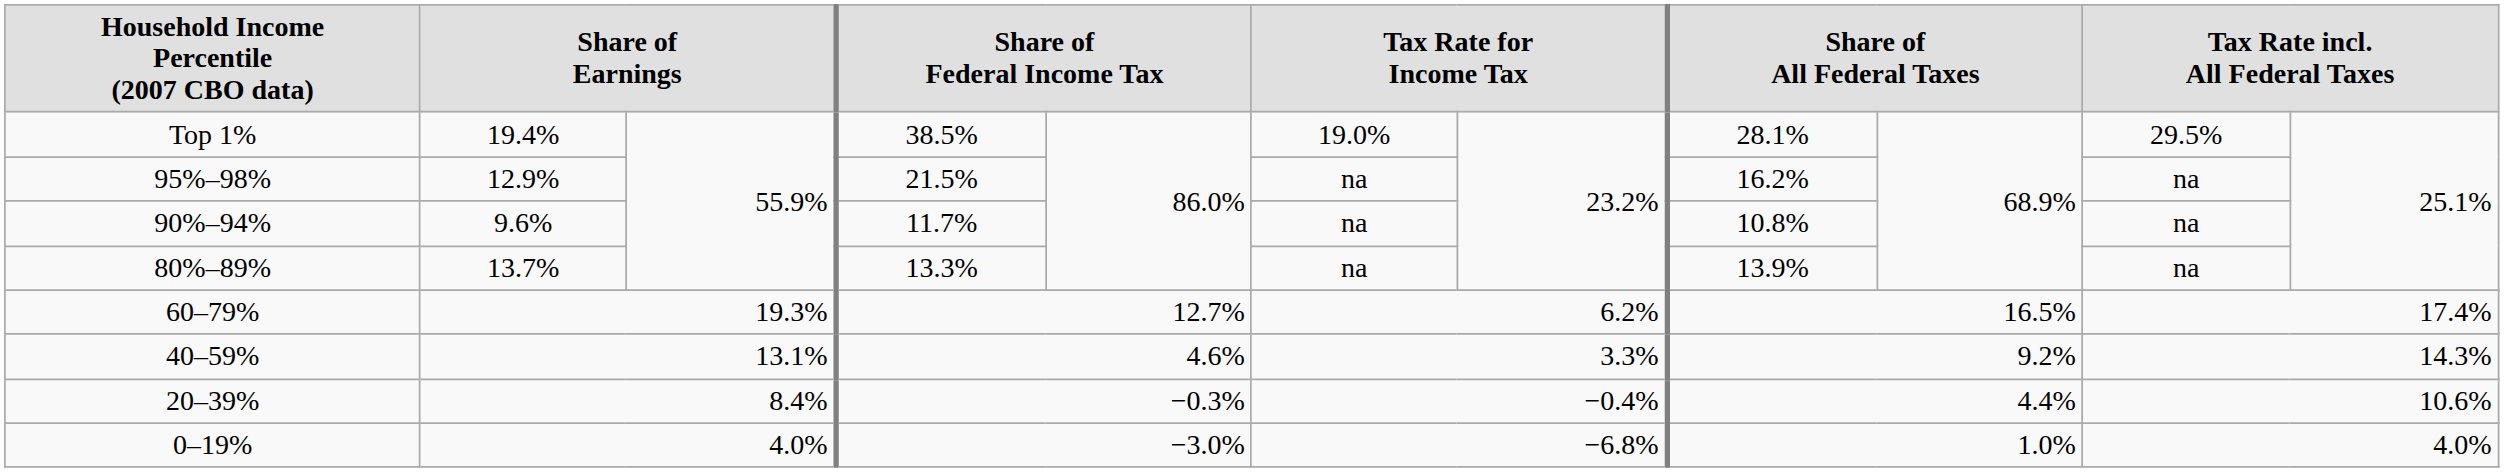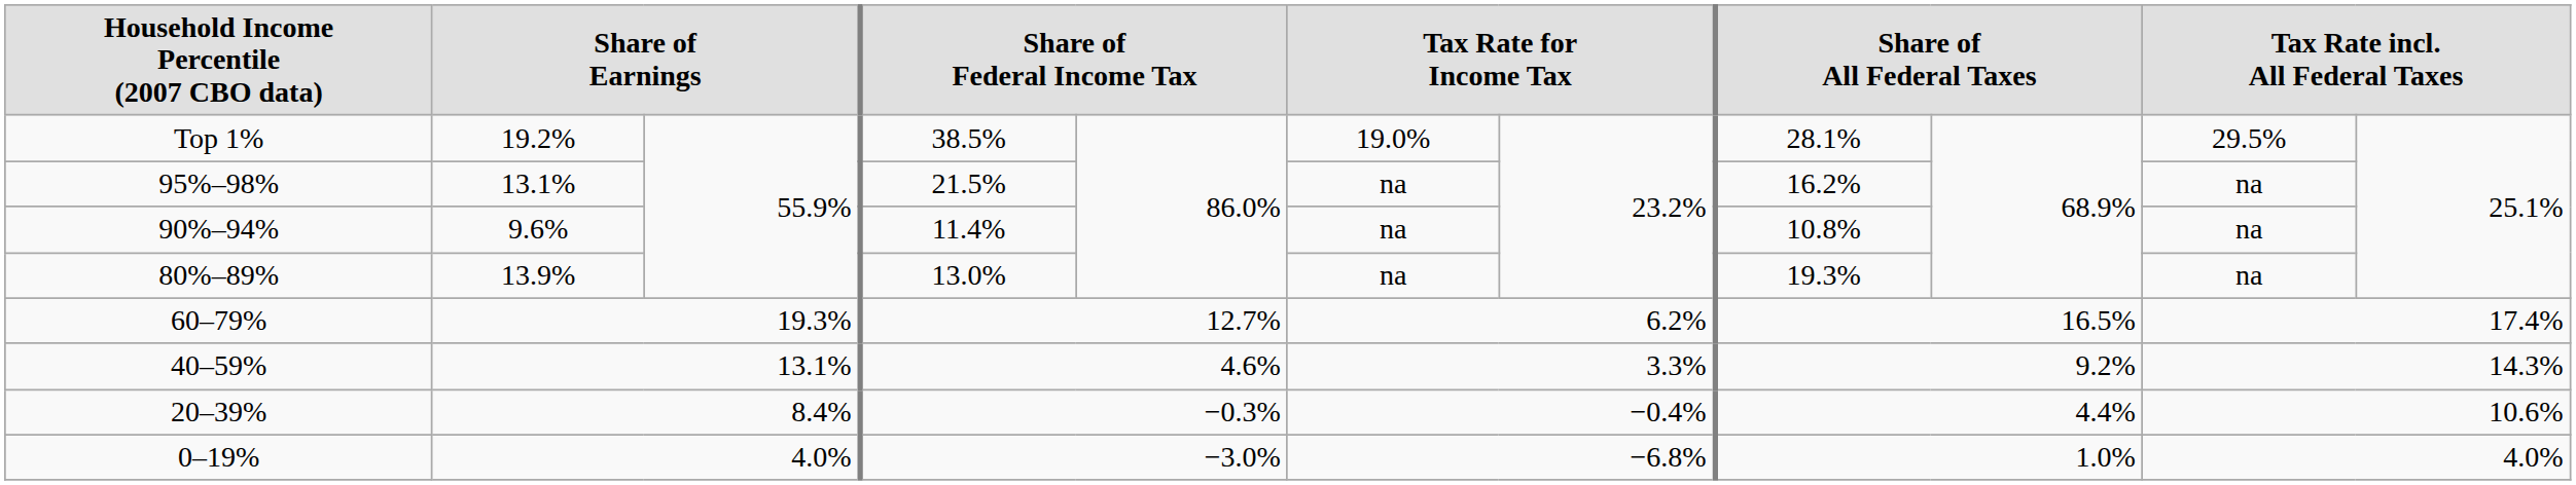Top 1% | column 2: 19.4% -> 19.2%
95%–98% | column 2: 12.9% -> 13.1%
90%–94% | column 4: 11.7% -> 11.4%
80%–89% | column 2: 13.7% -> 13.9%
80%–89% | column 4: 13.3% -> 13.0%
80%–89% | column 8: 13.9% -> 19.3%
